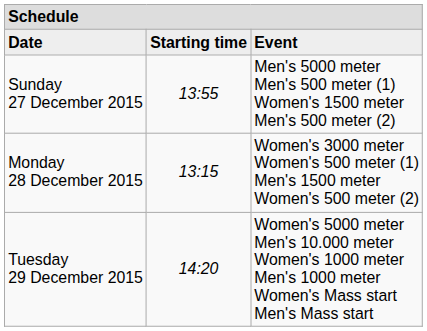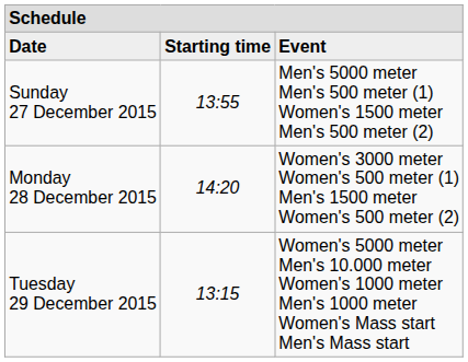Monday 28 December 2015 | column 2: 13:15 -> 14:20
Tuesday 29 December 2015 | column 2: 14:20 -> 13:15
